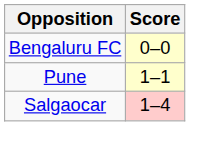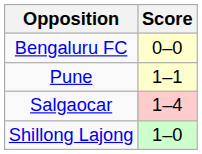+ row: Shillong Lajong | 1–0
